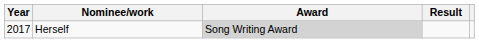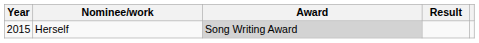Herself | Year: 2017 -> 2015
